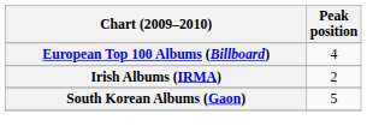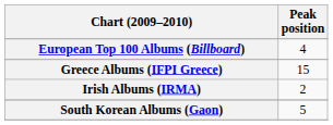+ row: Greece Albums (IFPI Greece) | 15
